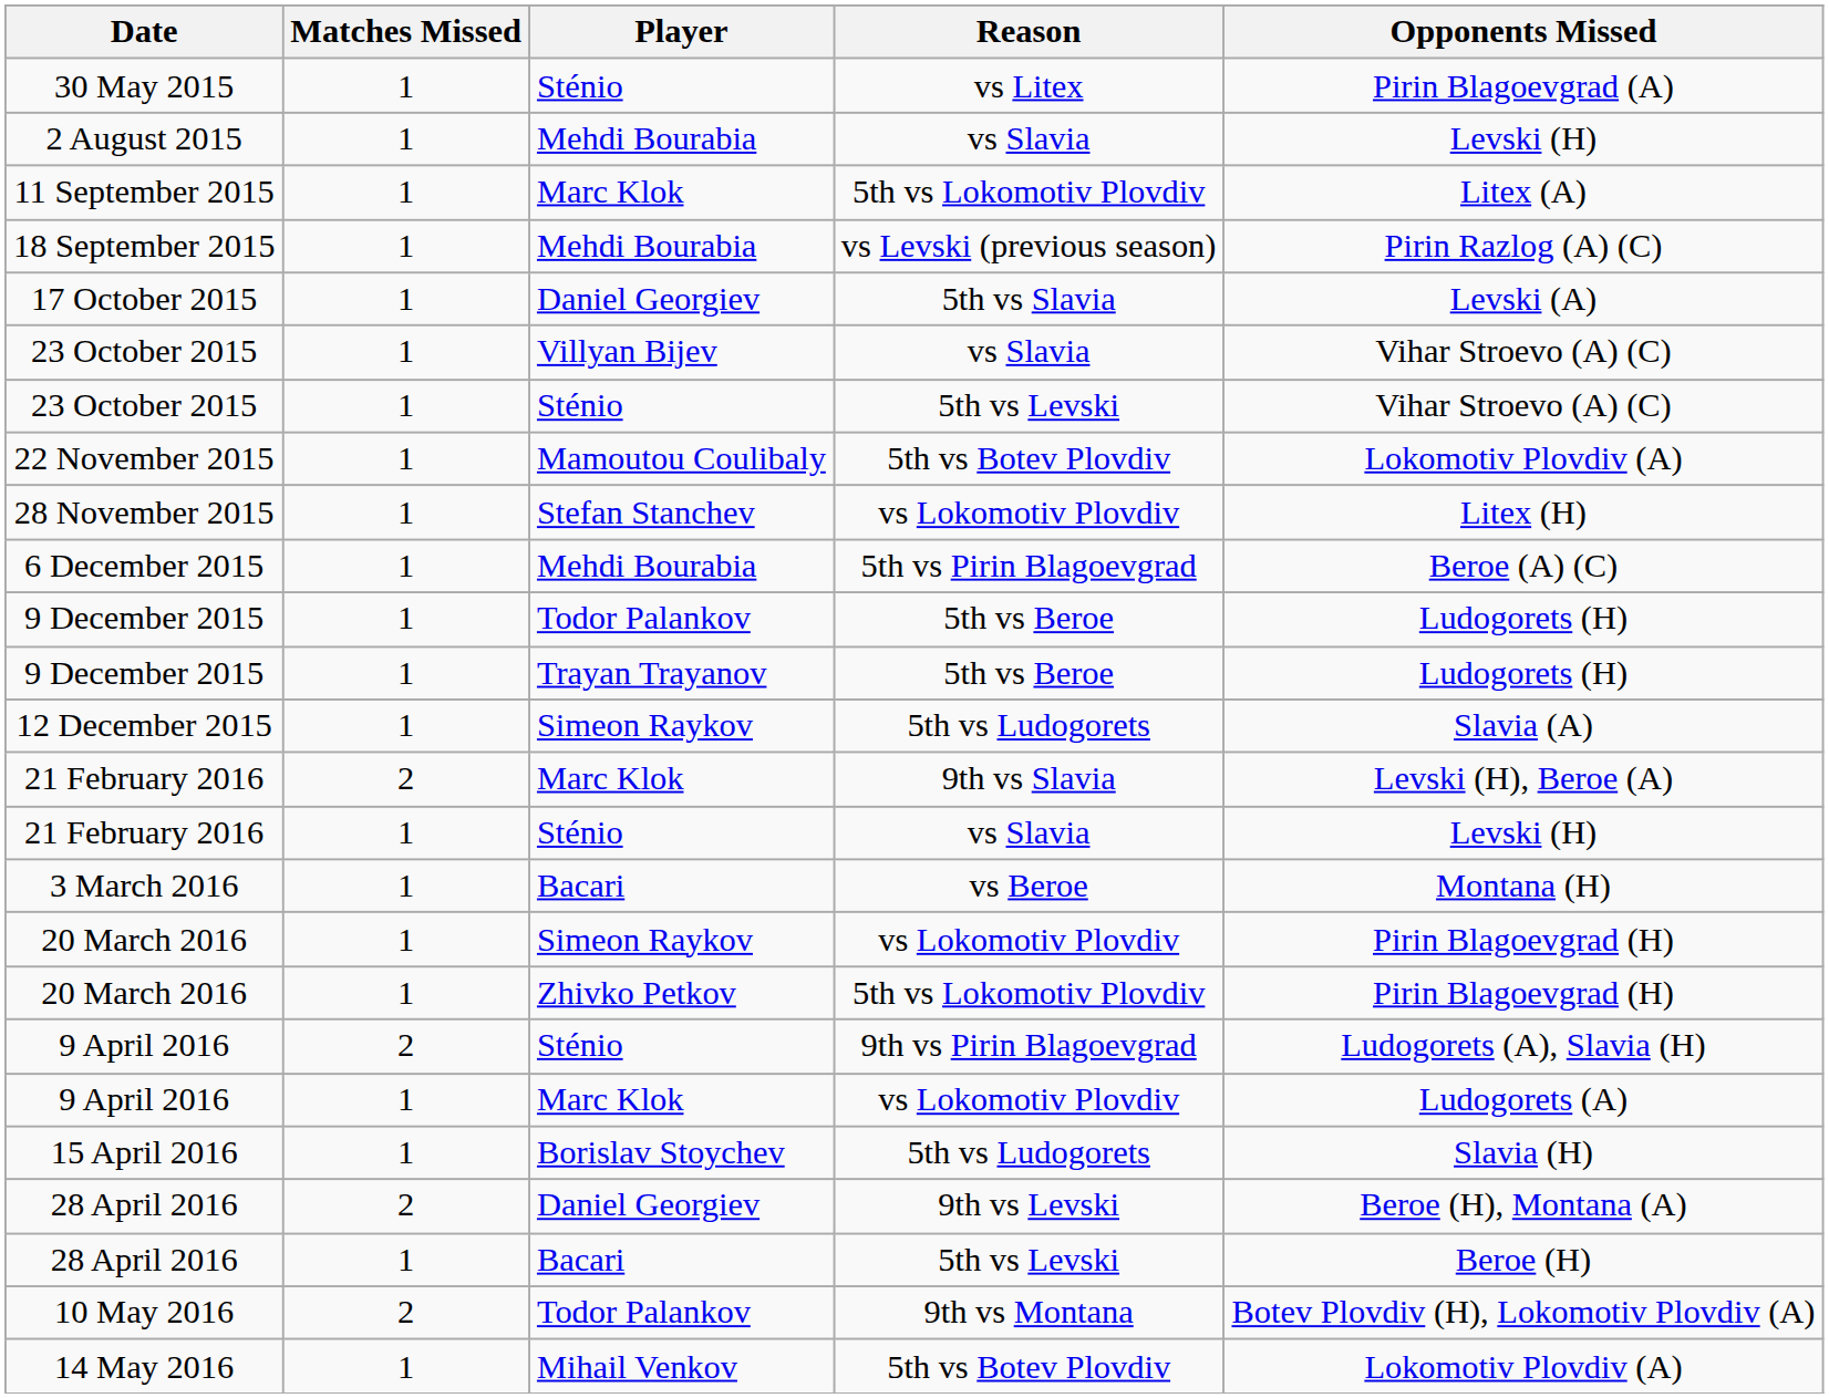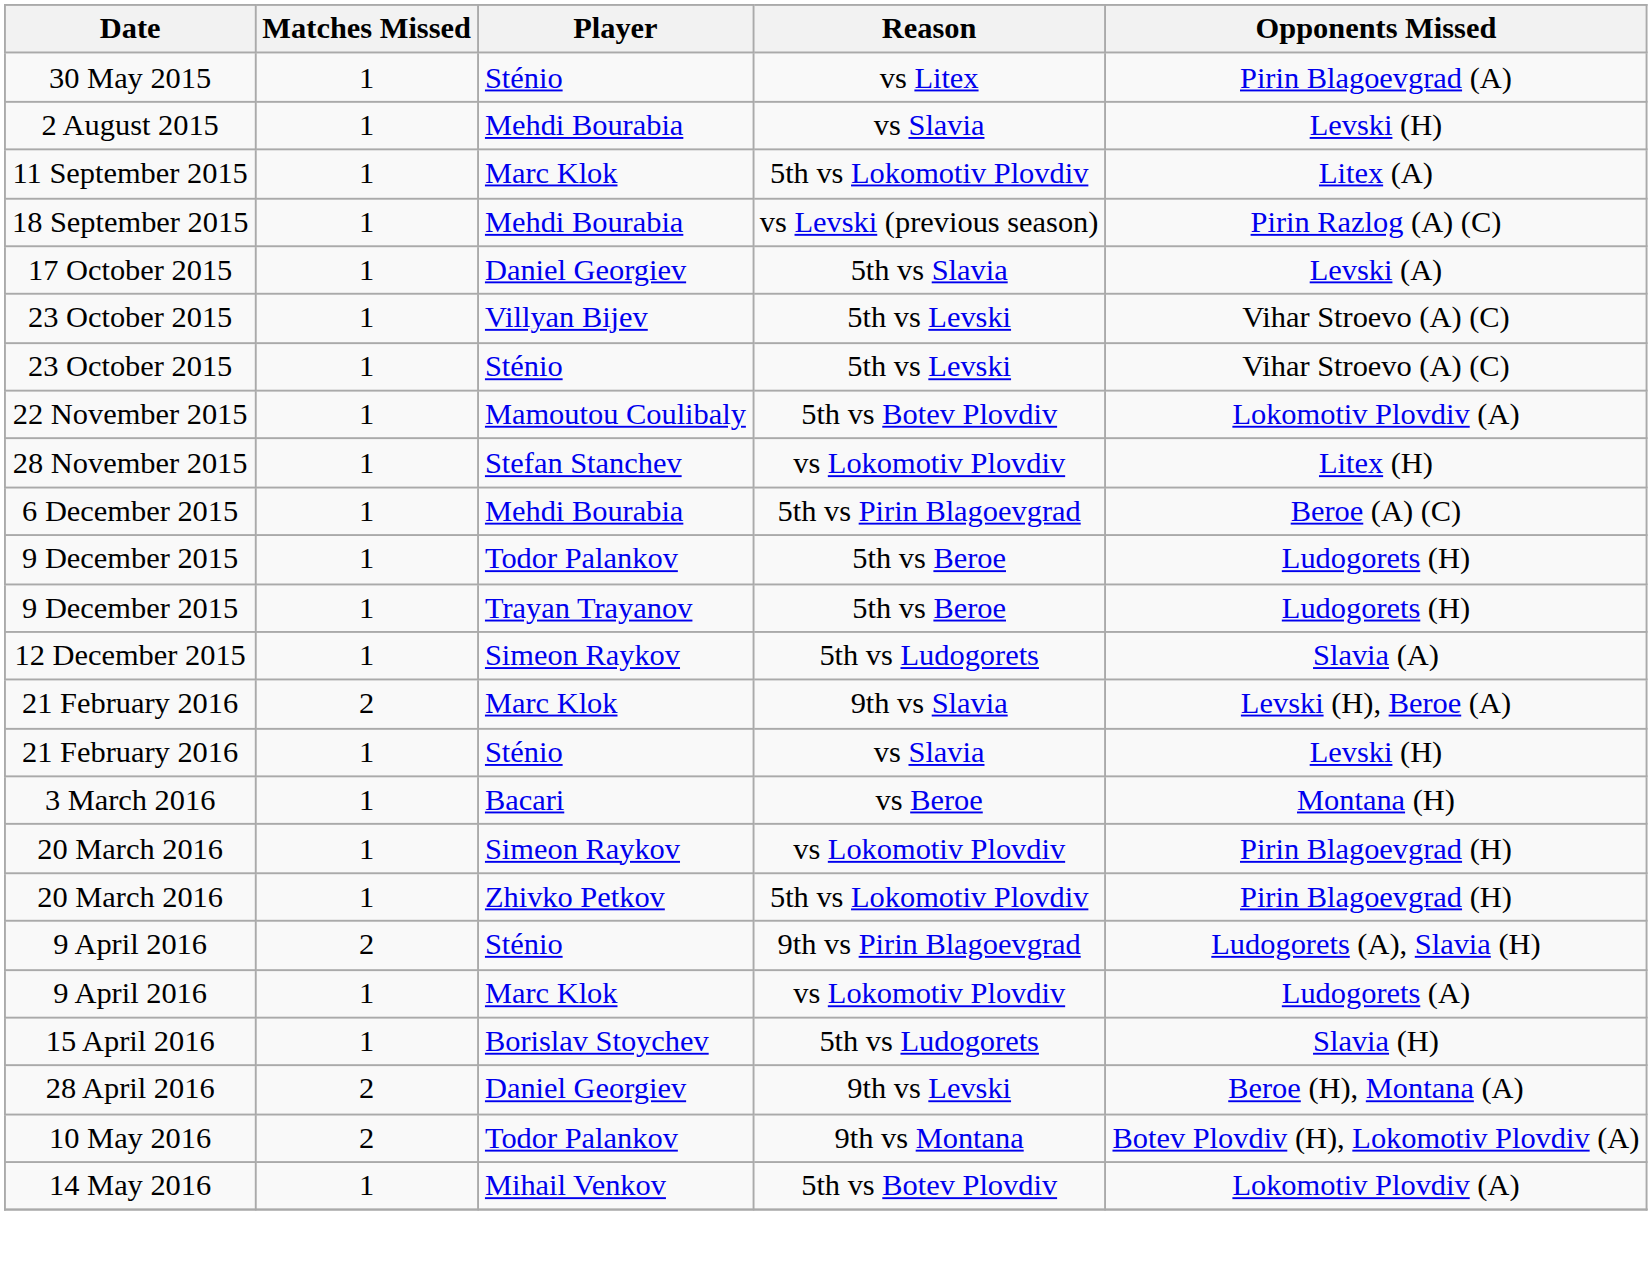23 October 2015 / Villyan Bijev | Reason: vs Slavia -> 5th vs Levski
- row: 28 April 2016 | 1 | Bacari | 5th vs Levski | Beroe (H)
